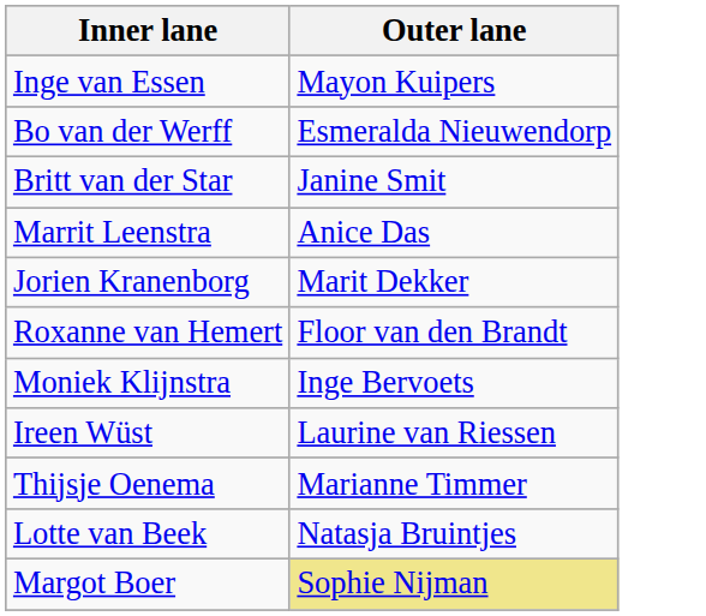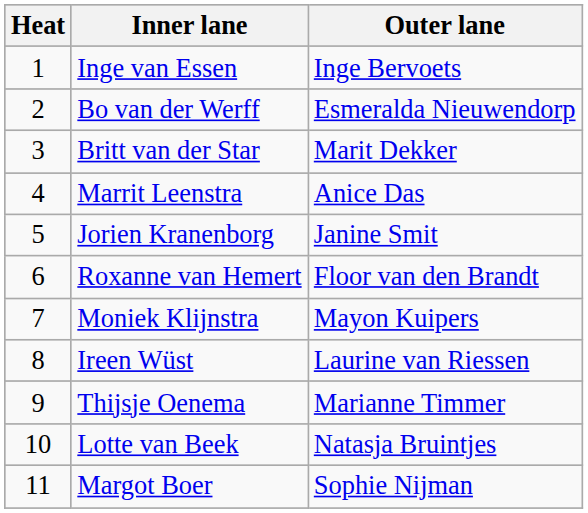+ column: Heat | 1 | 2 | 3 | 4 | 5 | 6 | 7 | 8 | 9 | 10 | 11
Inge van Essen | Outer lane: Mayon Kuipers -> Inge Bervoets
Britt van der Star | Outer lane: Janine Smit -> Marit Dekker
Jorien Kranenborg | Outer lane: Marit Dekker -> Janine Smit
Moniek Klijnstra | Outer lane: Inge Bervoets -> Mayon Kuipers
Margot Boer | Outer lane: khaki background -> no background
